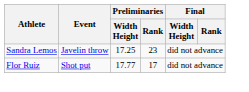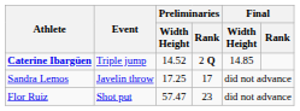+ row: Caterine Ibargüen | Triple jump | 14.52 | 2 Q | 14.85
Sandra Lemos | Preliminaries / Rank: 23 -> 17
Flor Ruiz | Preliminaries / Width Height: 17.77 -> 57.47
Flor Ruiz | Preliminaries / Rank: 17 -> 23
